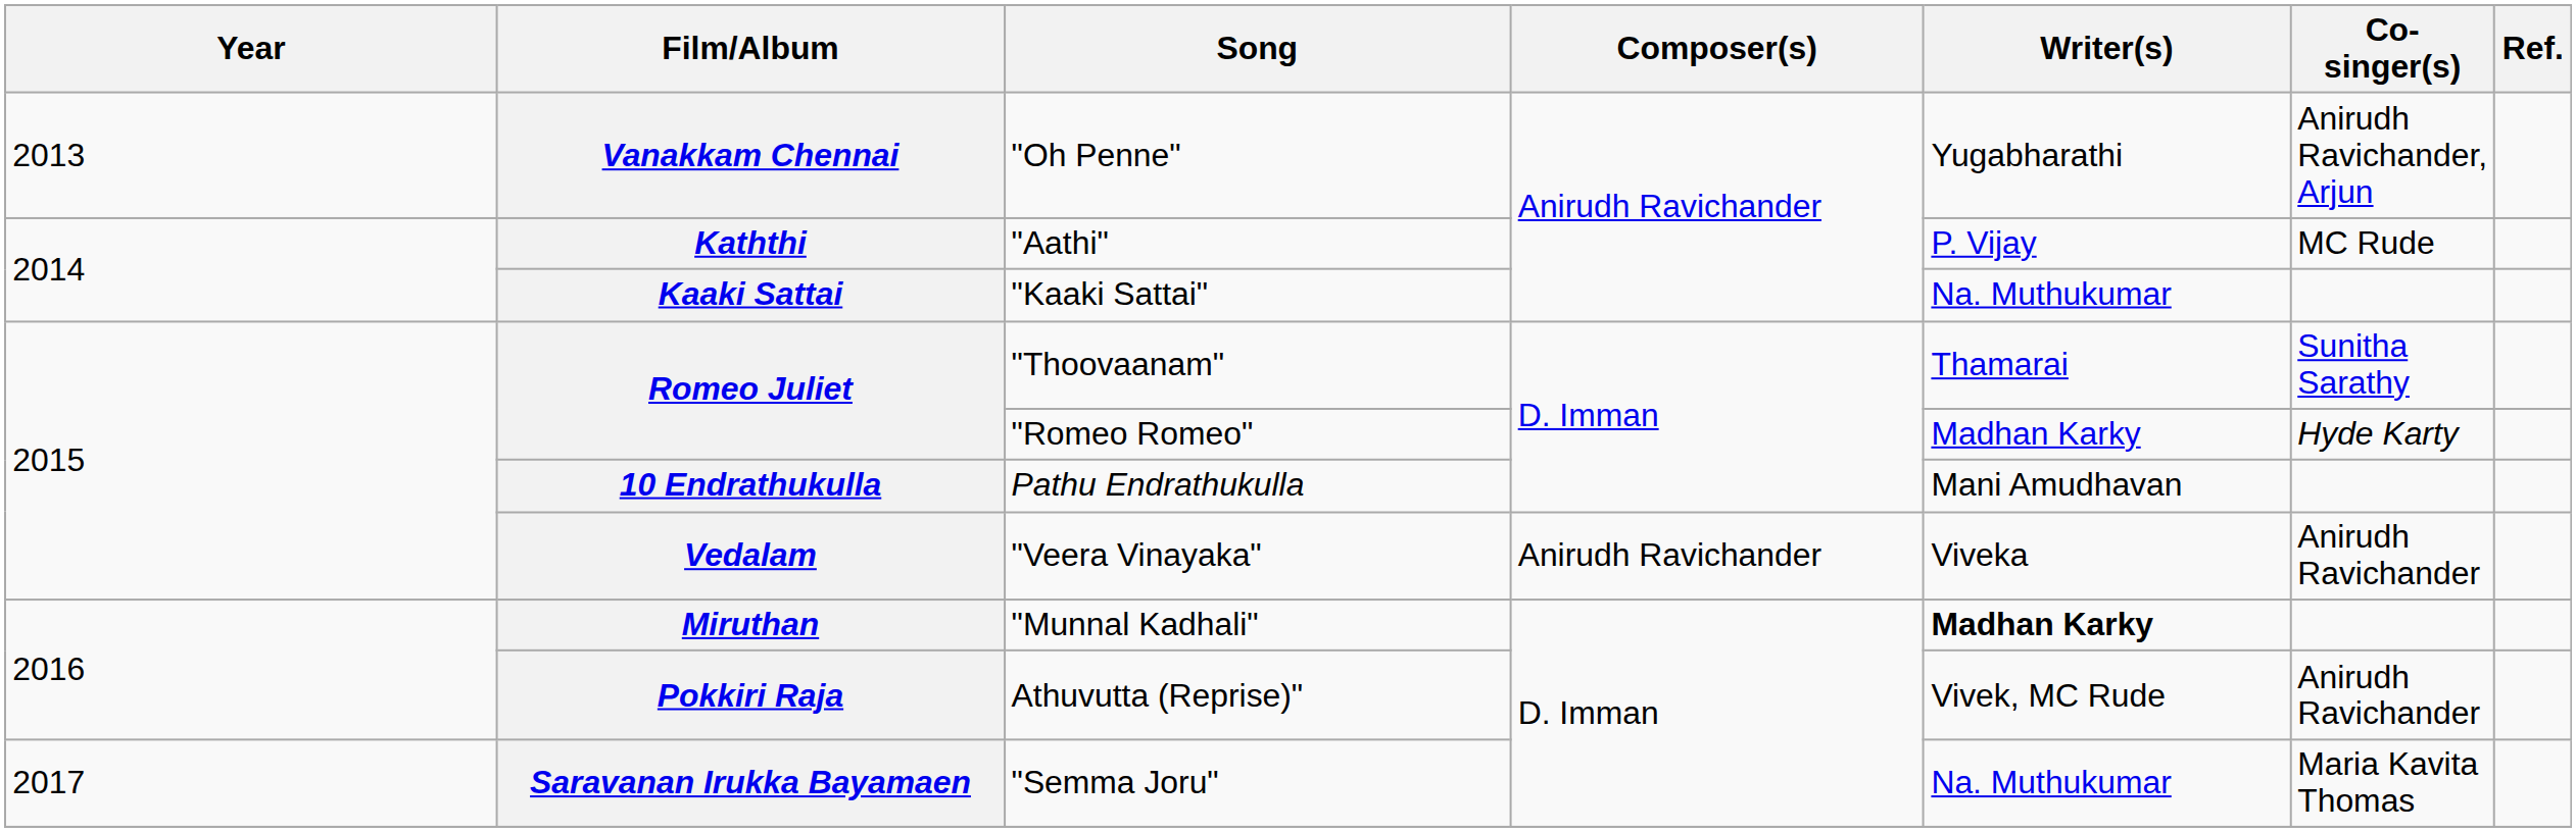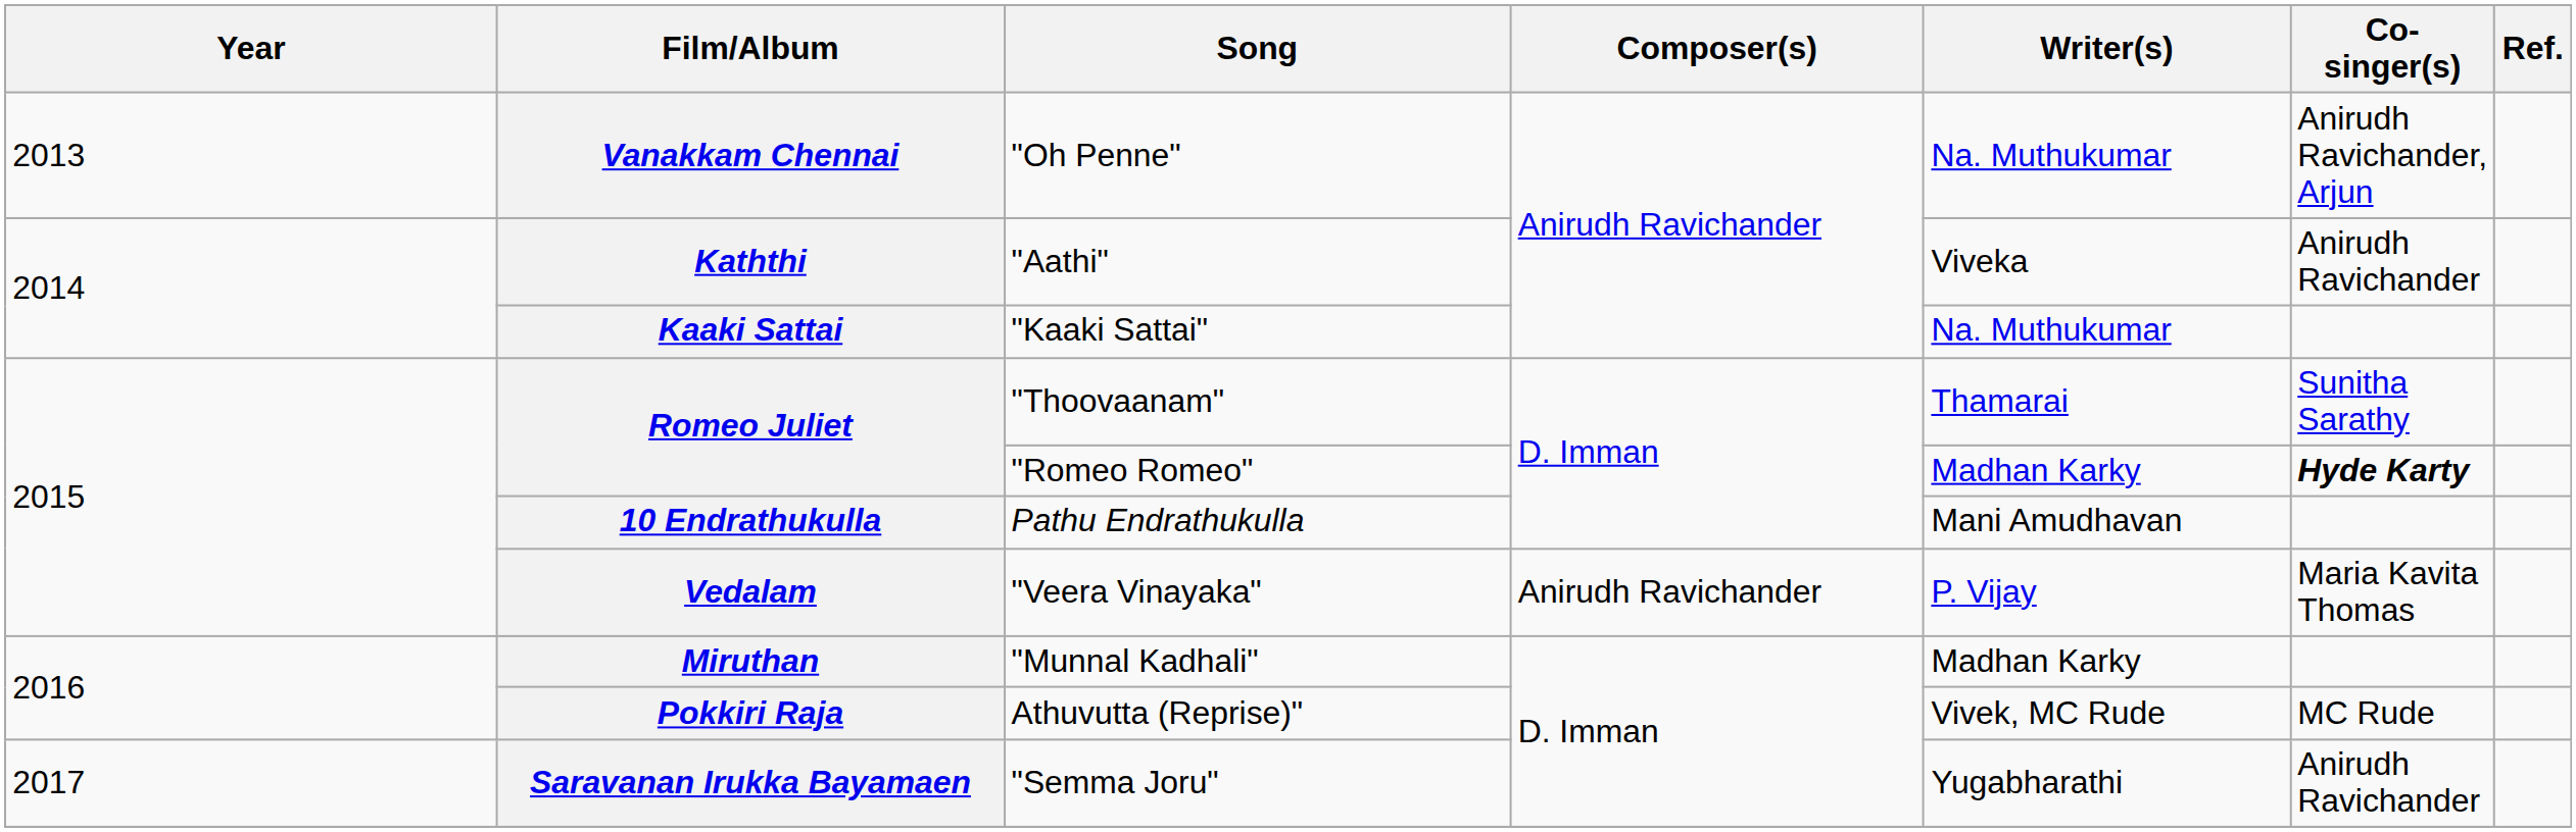Vanakkam Chennai | Writer(s): Yugabharathi -> Na. Muthukumar
Kaththi | Writer(s): P. Vijay -> Viveka
Kaththi | Co-singer(s): MC Rude -> Anirudh Ravichander
Romeo Juliet / "Romeo Romeo" | Co-singer(s): normal -> bold
Vedalam | Writer(s): Viveka -> P. Vijay
Vedalam | Co-singer(s): Anirudh Ravichander -> Maria Kavita Thomas
Miruthan | Writer(s): bold -> normal
Pokkiri Raja | Co-singer(s): Anirudh Ravichander -> MC Rude
Saravanan Irukka Bayamaen | Writer(s): Na. Muthukumar -> Yugabharathi
Saravanan Irukka Bayamaen | Co-singer(s): Maria Kavita Thomas -> Anirudh Ravichander
